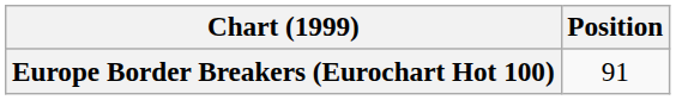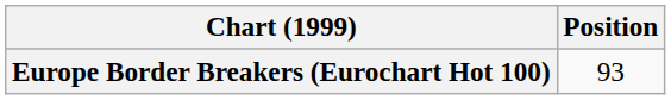Europe Border Breakers (Eurochart Hot 100) | Position: 91 -> 93
